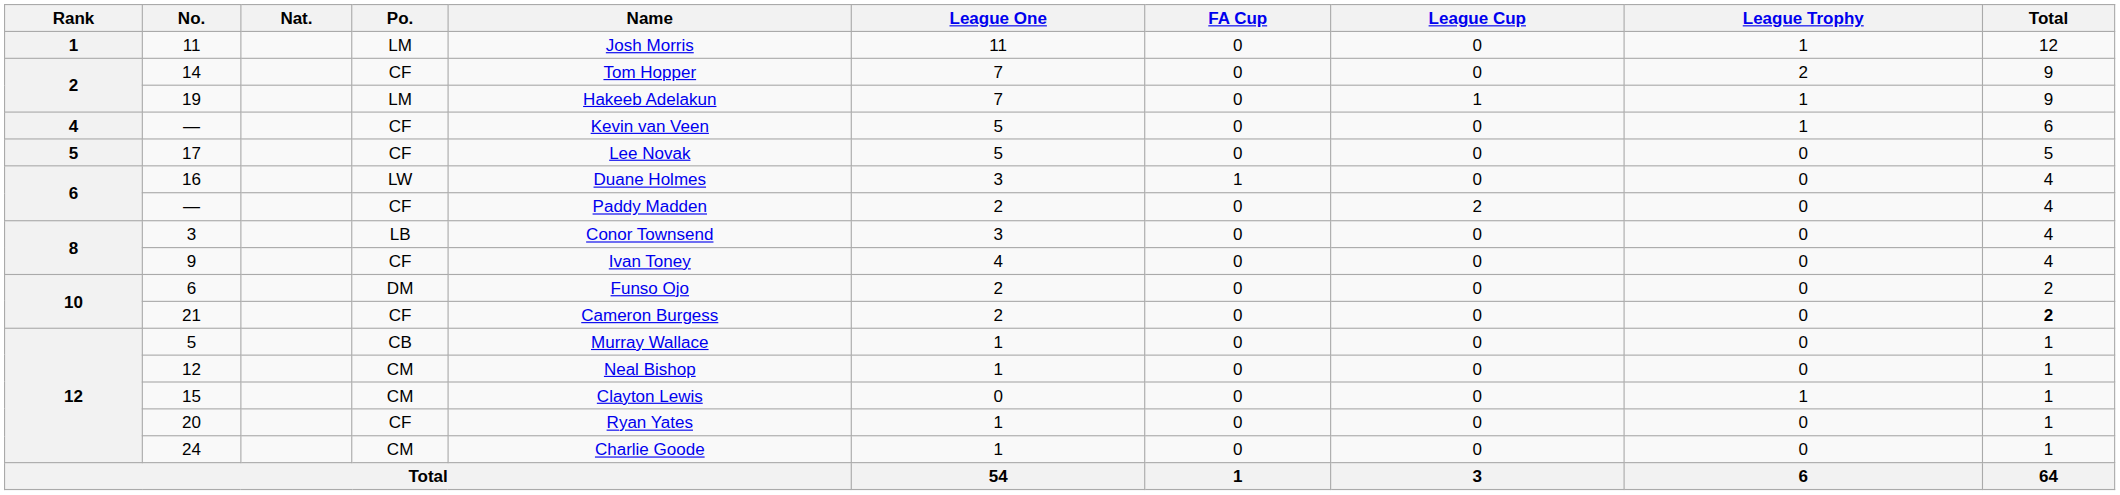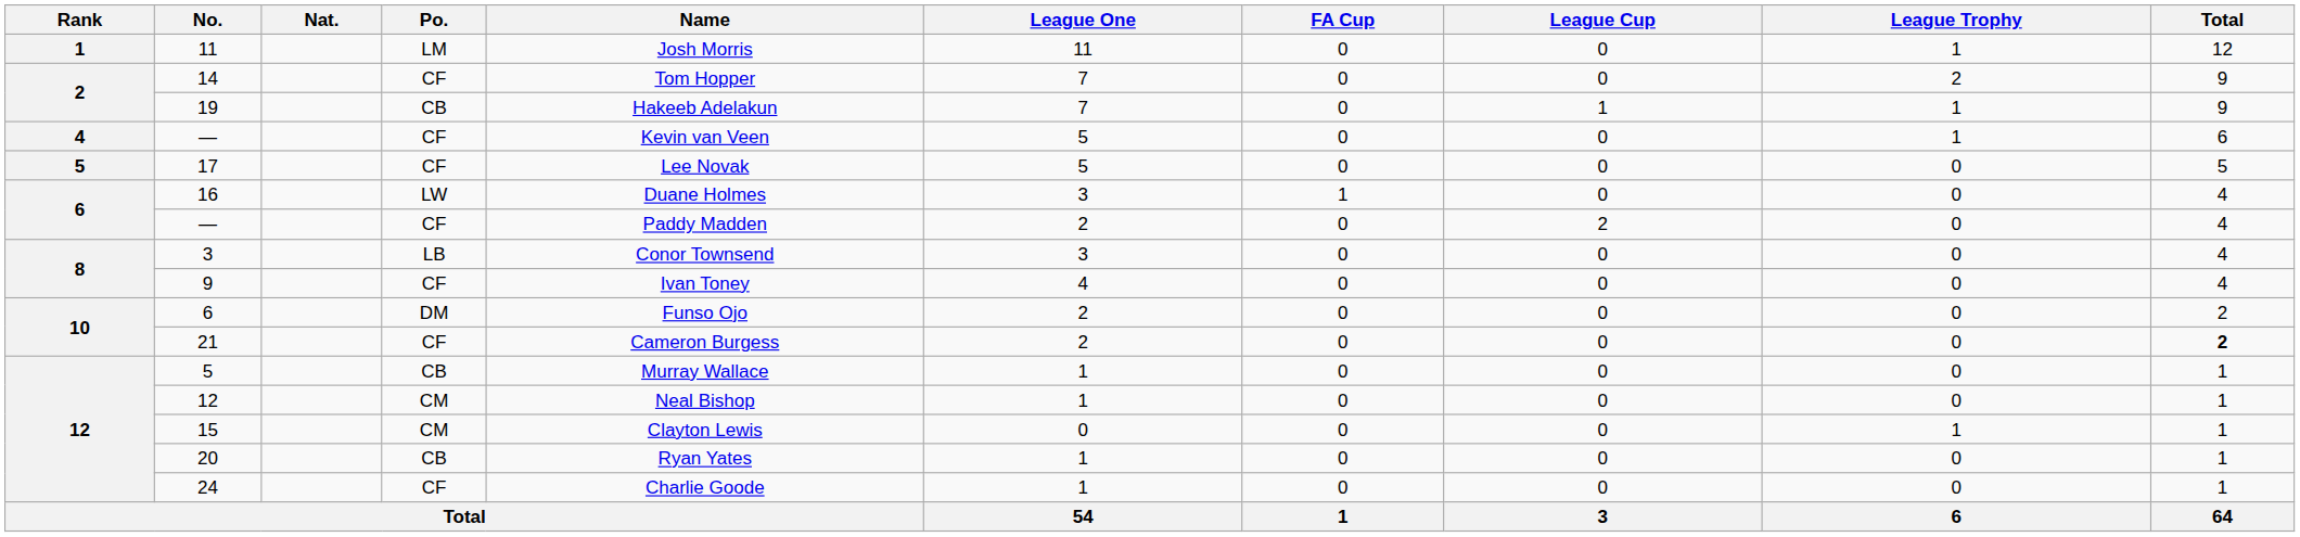19 | Po.: LM -> CB
20 | Po.: CF -> CB
24 | Po.: CM -> CF
